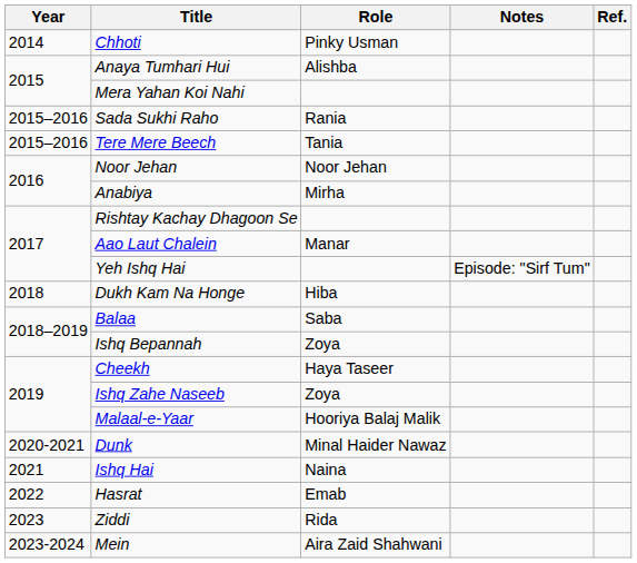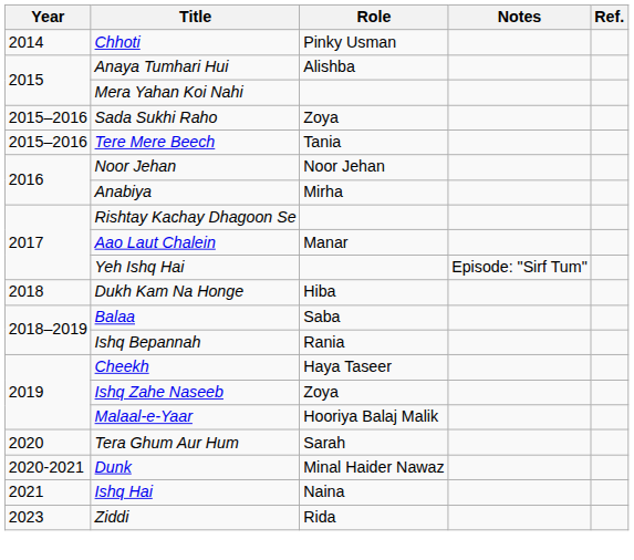Sada Sukhi Raho | Role: Rania -> Zoya
Ishq Bepannah | Role: Zoya -> Rania
+ row: 2020 | Tera Ghum Aur Hum | Sarah
- row: 2022 | Hasrat | Emab
- row: 2023-2024 | Mein | Aira Zaid Shahwani
